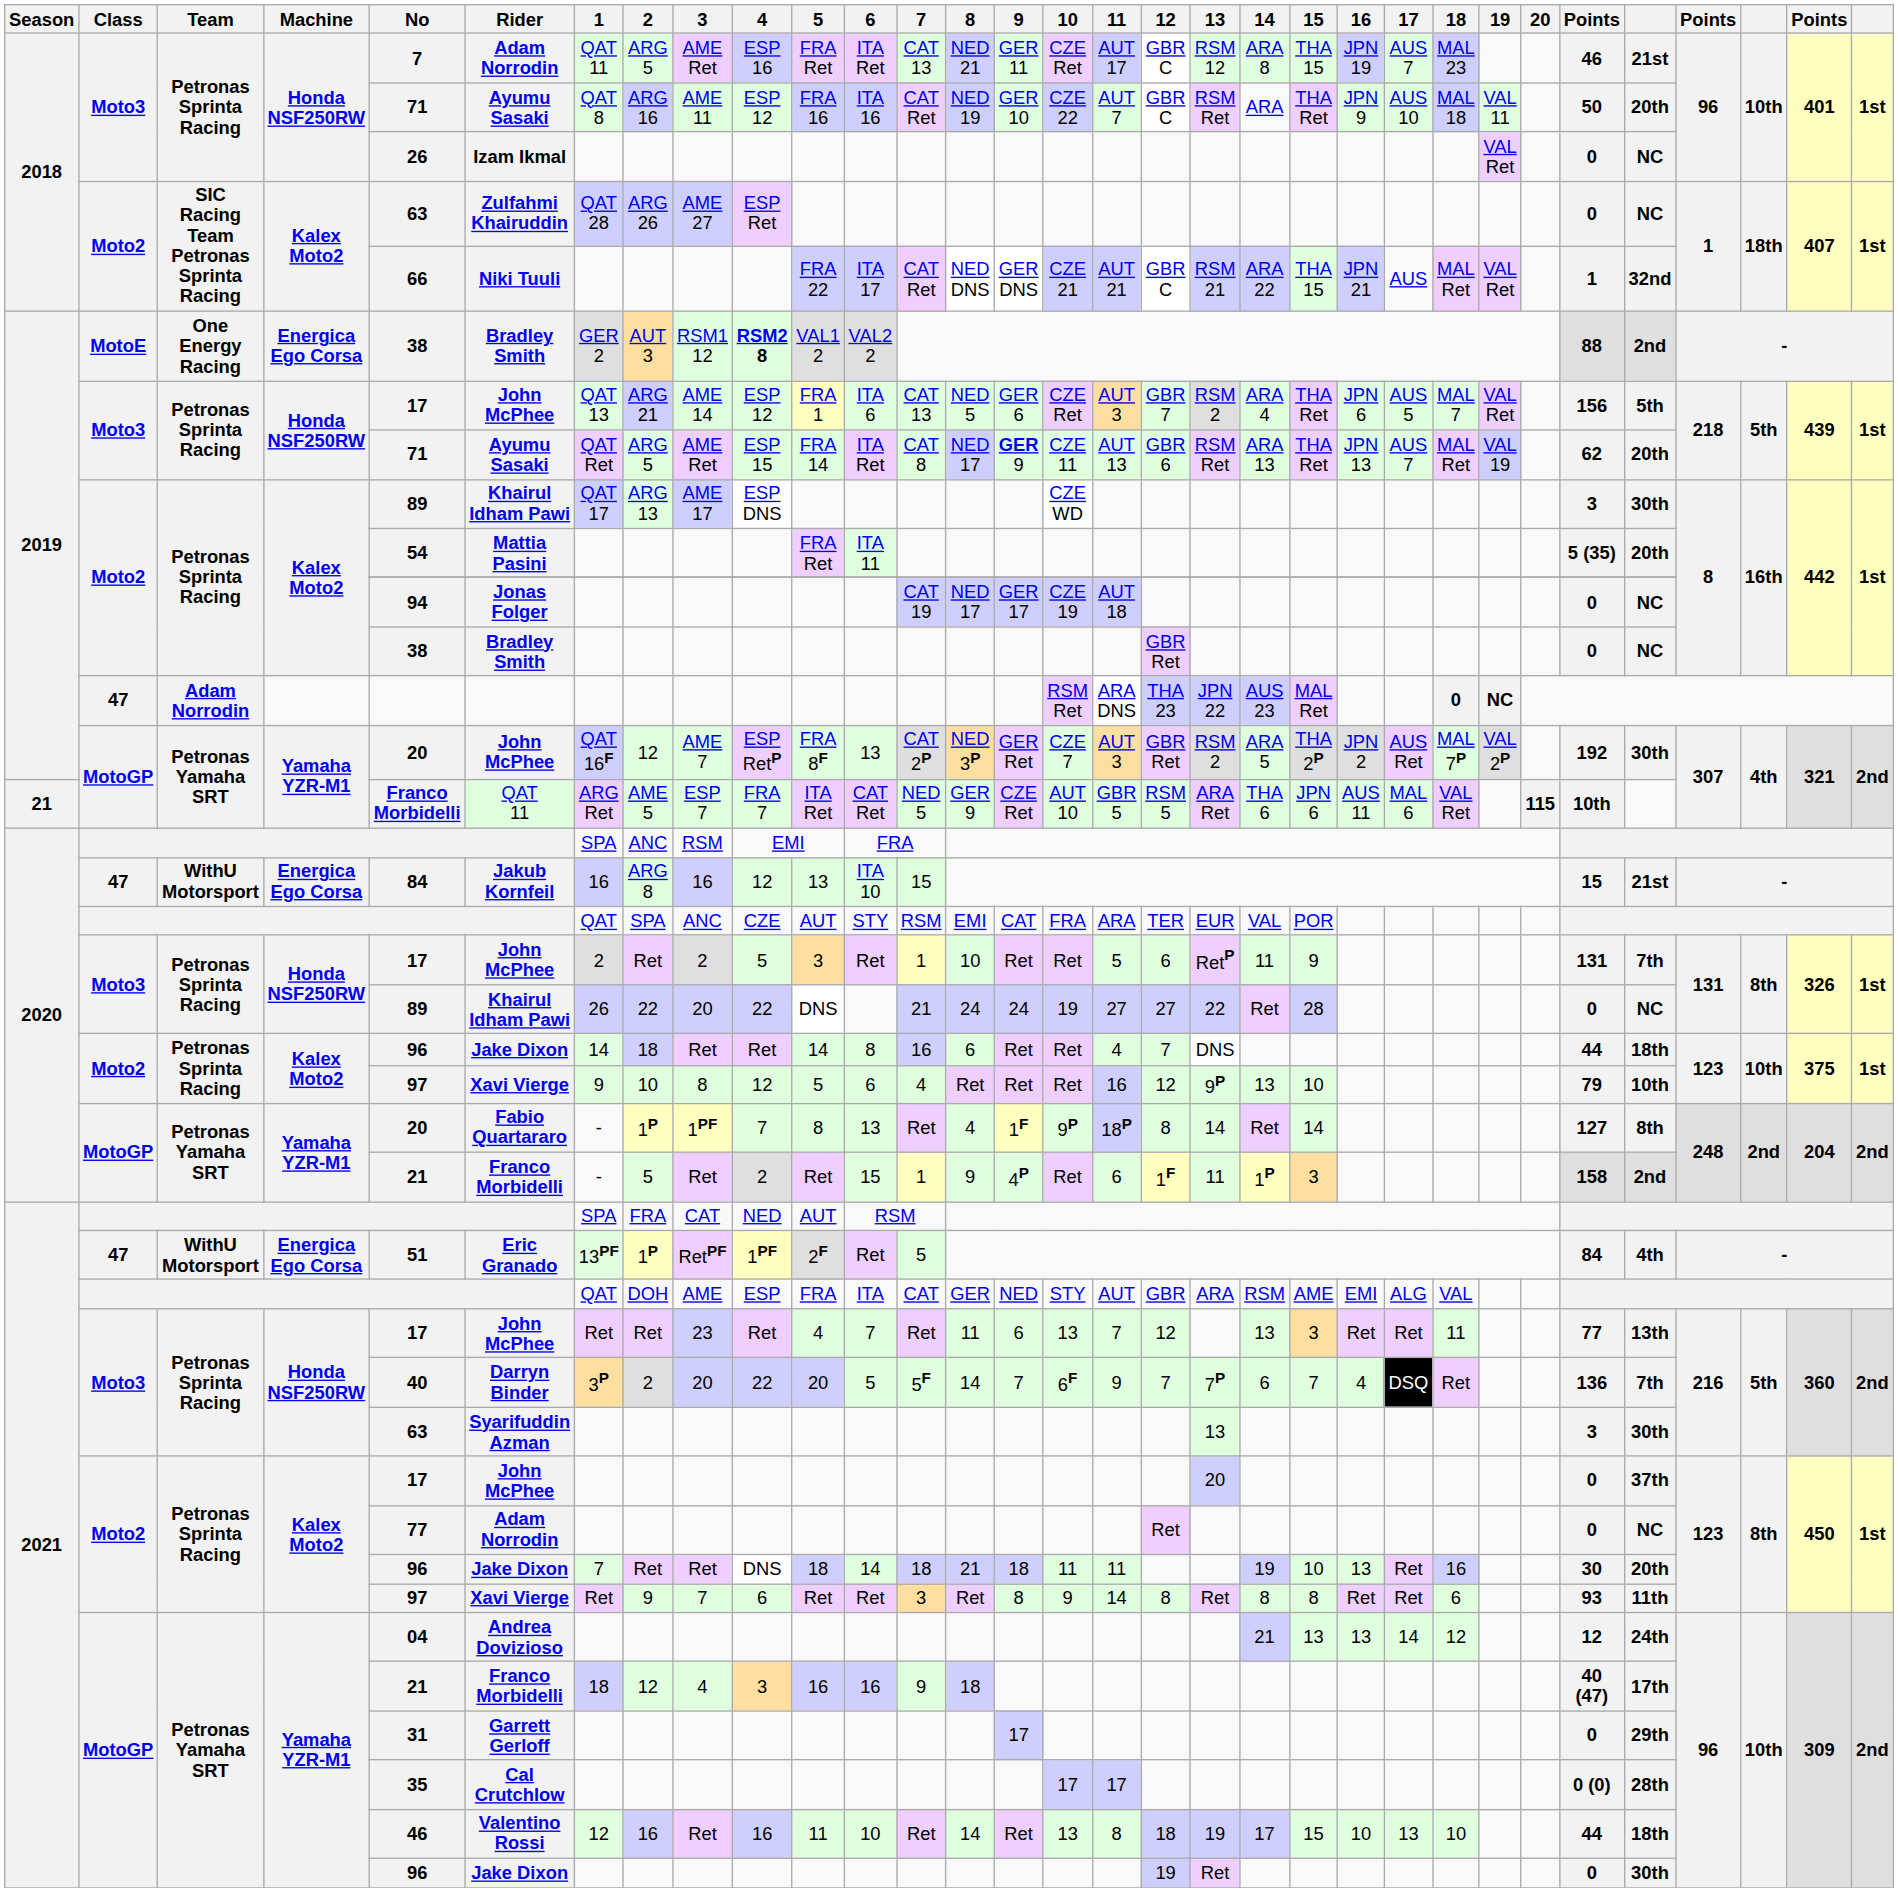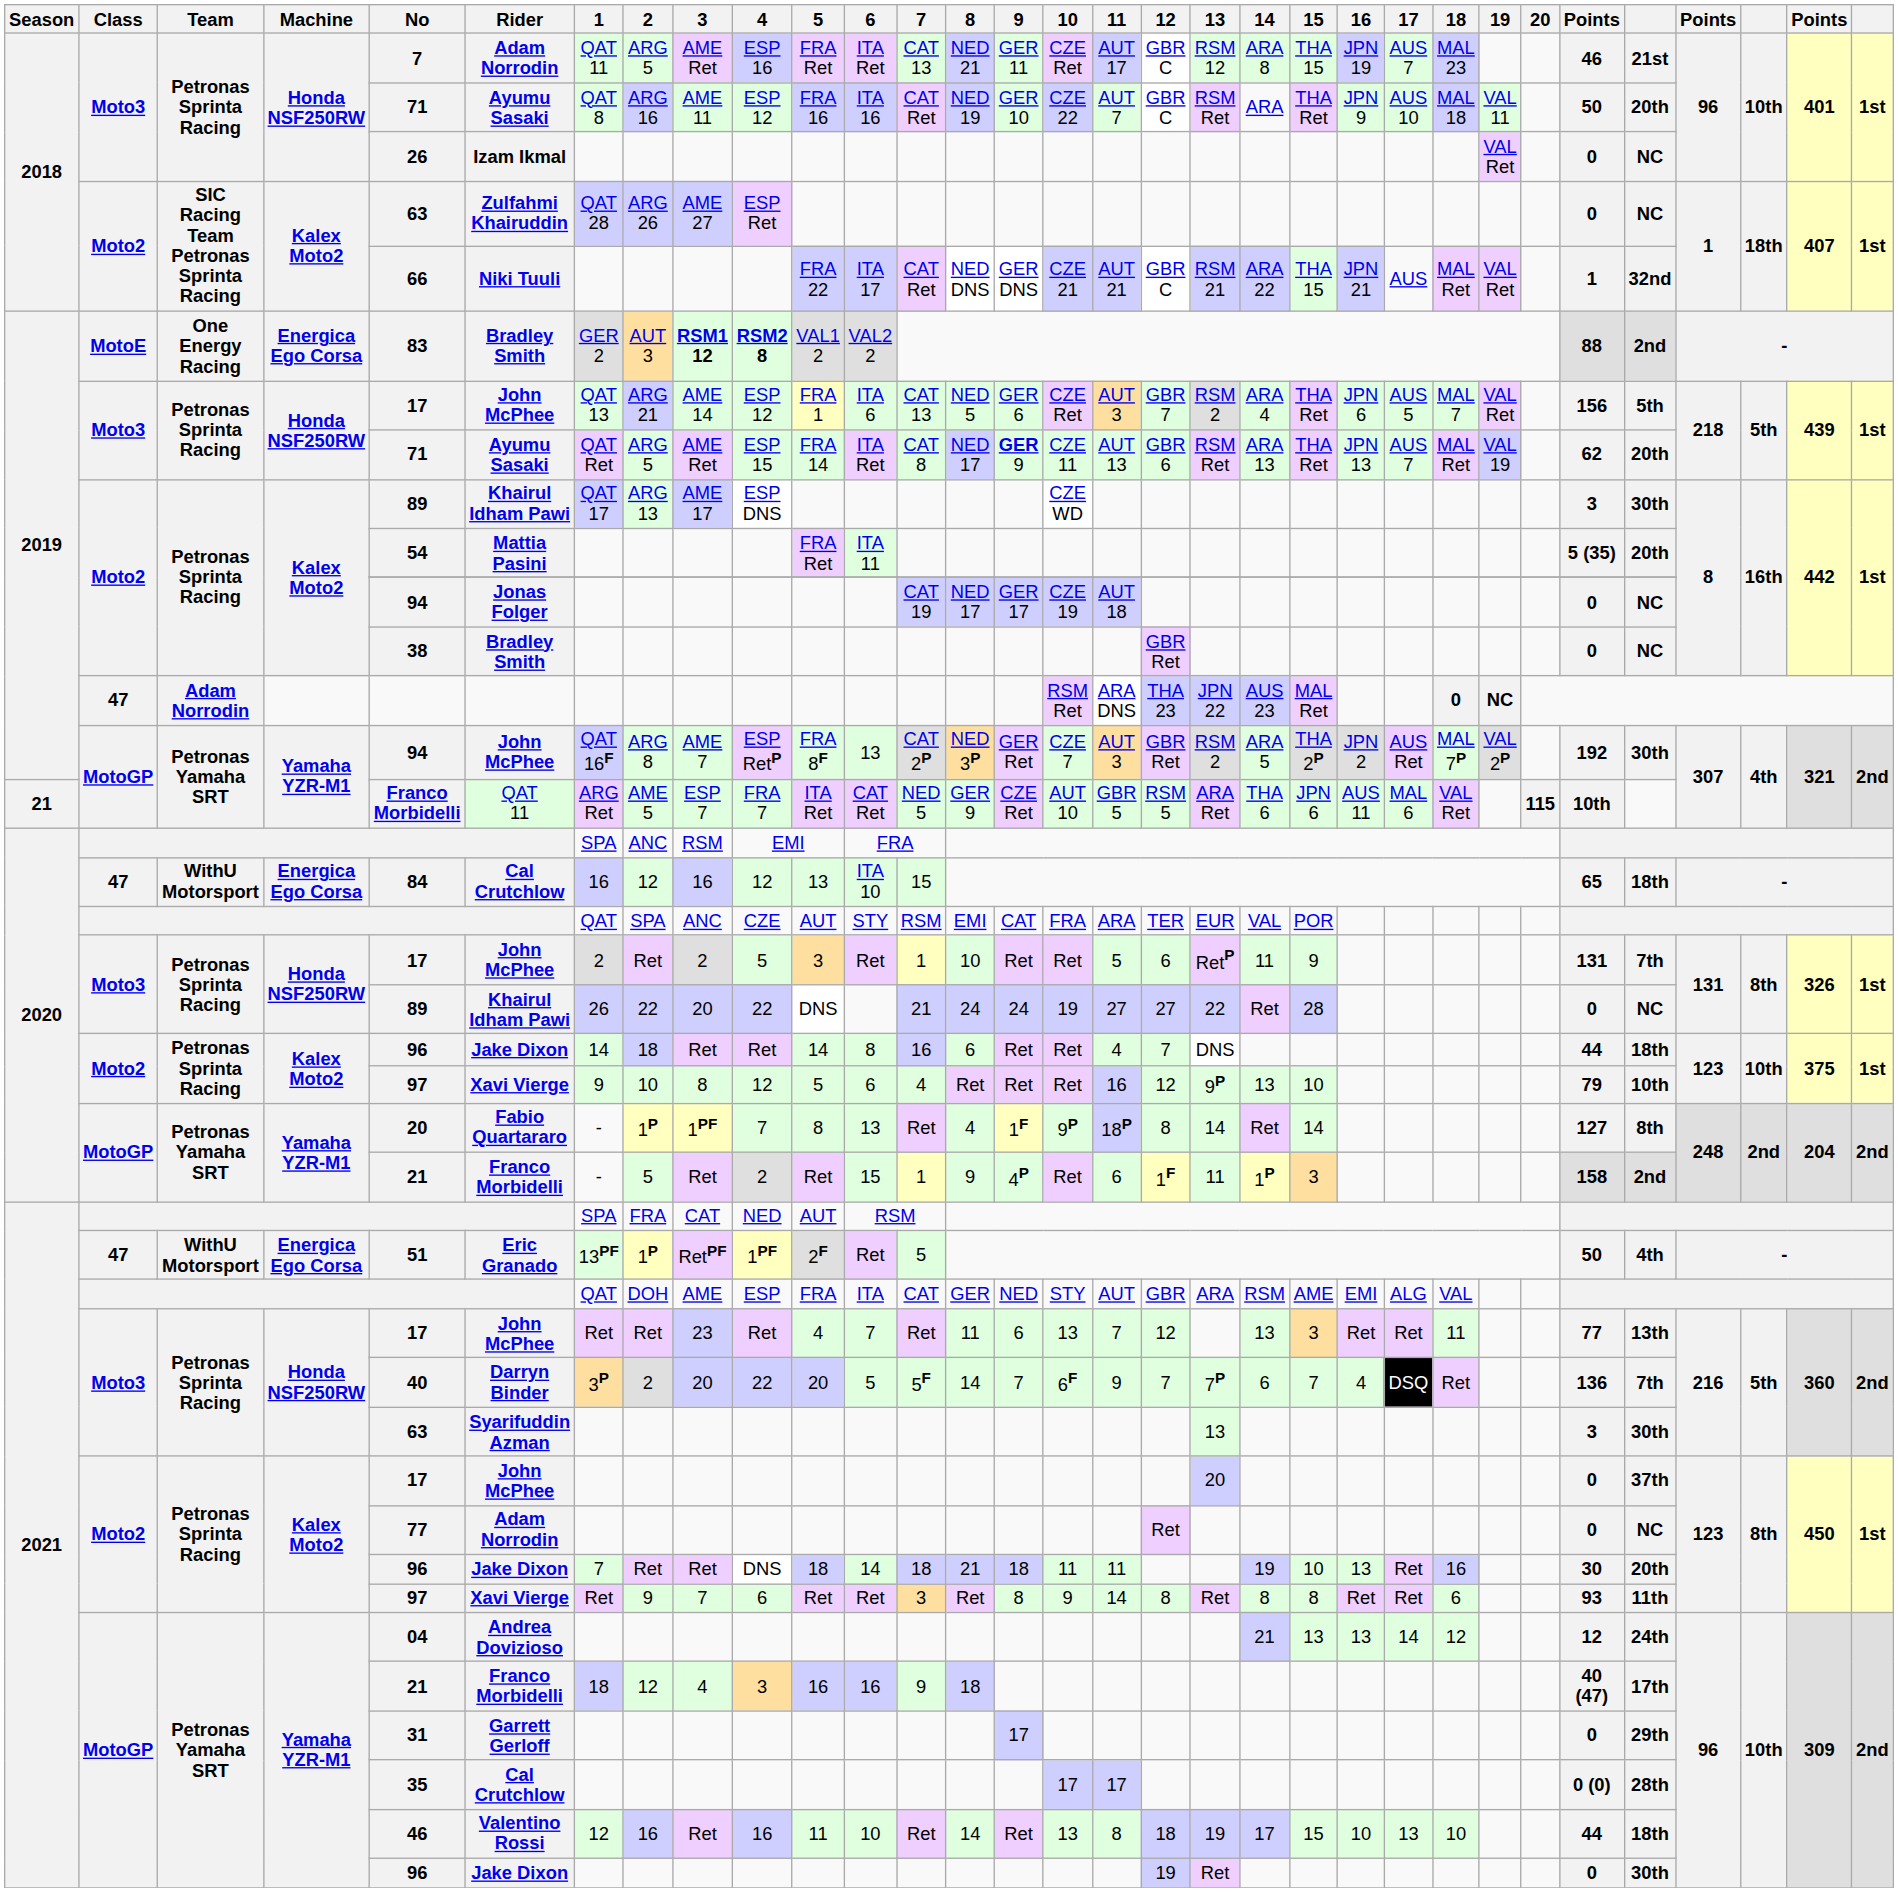One Energy Racing | No: 38 -> 83
One Energy Racing | 3: normal -> bold
2019 / Petronas Yamaha SRT | No: 20 -> 94
2019 / Petronas Yamaha SRT | 2: 12 -> ARG 8
2020 / WithU Motorsport | Rider: Jakub Kornfeil -> Cal Crutchlow
2020 / WithU Motorsport | 2: ARG 8 -> 12
2020 / WithU Motorsport | column 27: 15 -> 65
2020 / WithU Motorsport | column 28: 21st -> 18th
2021 / WithU Motorsport | column 27: 84 -> 50
